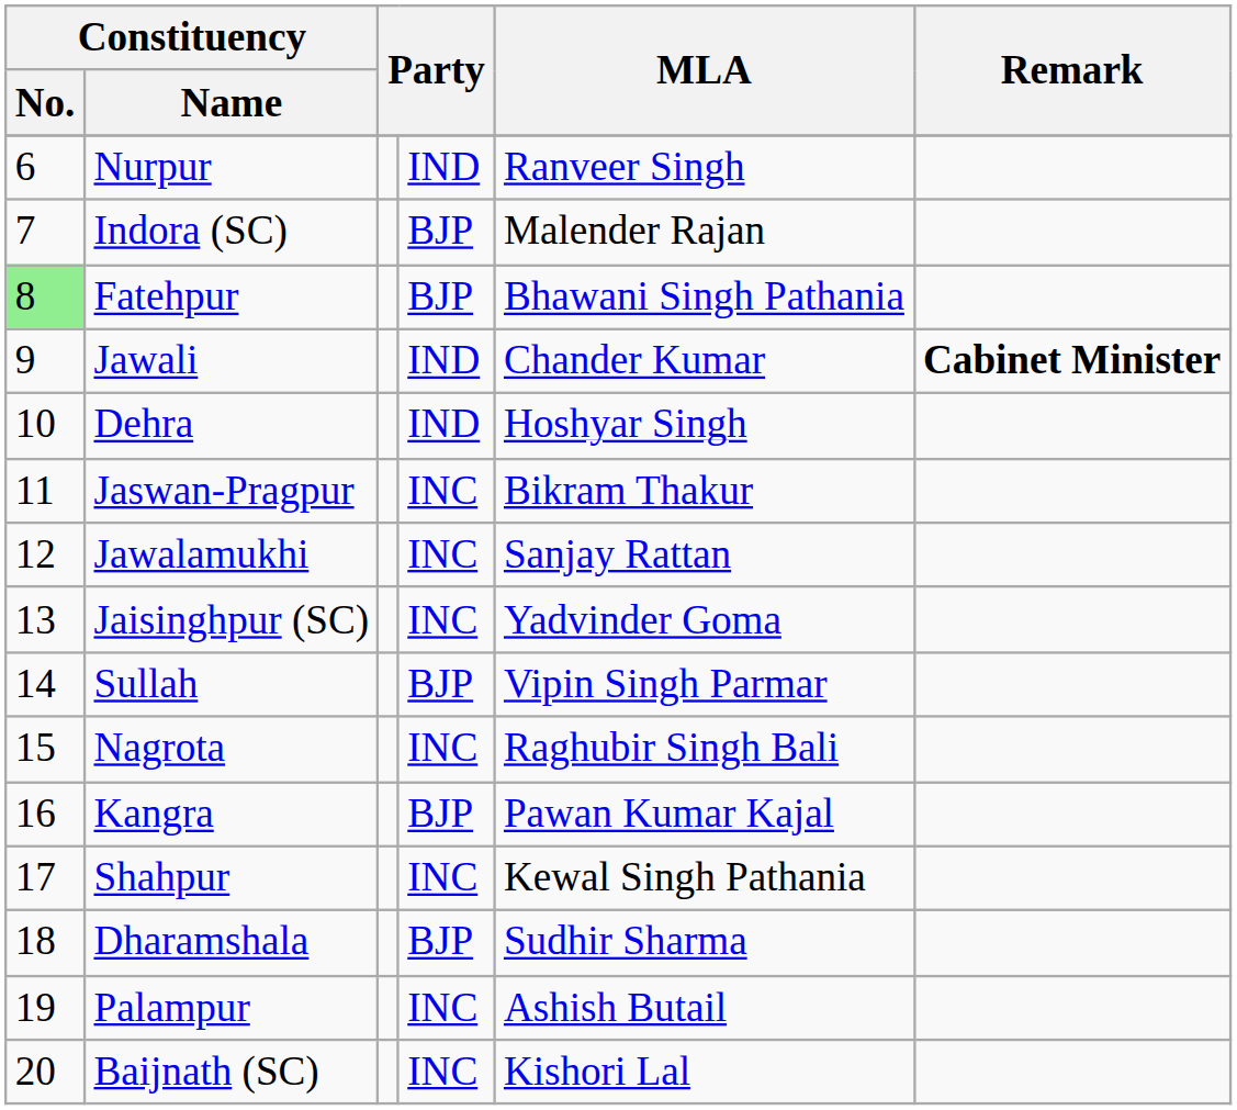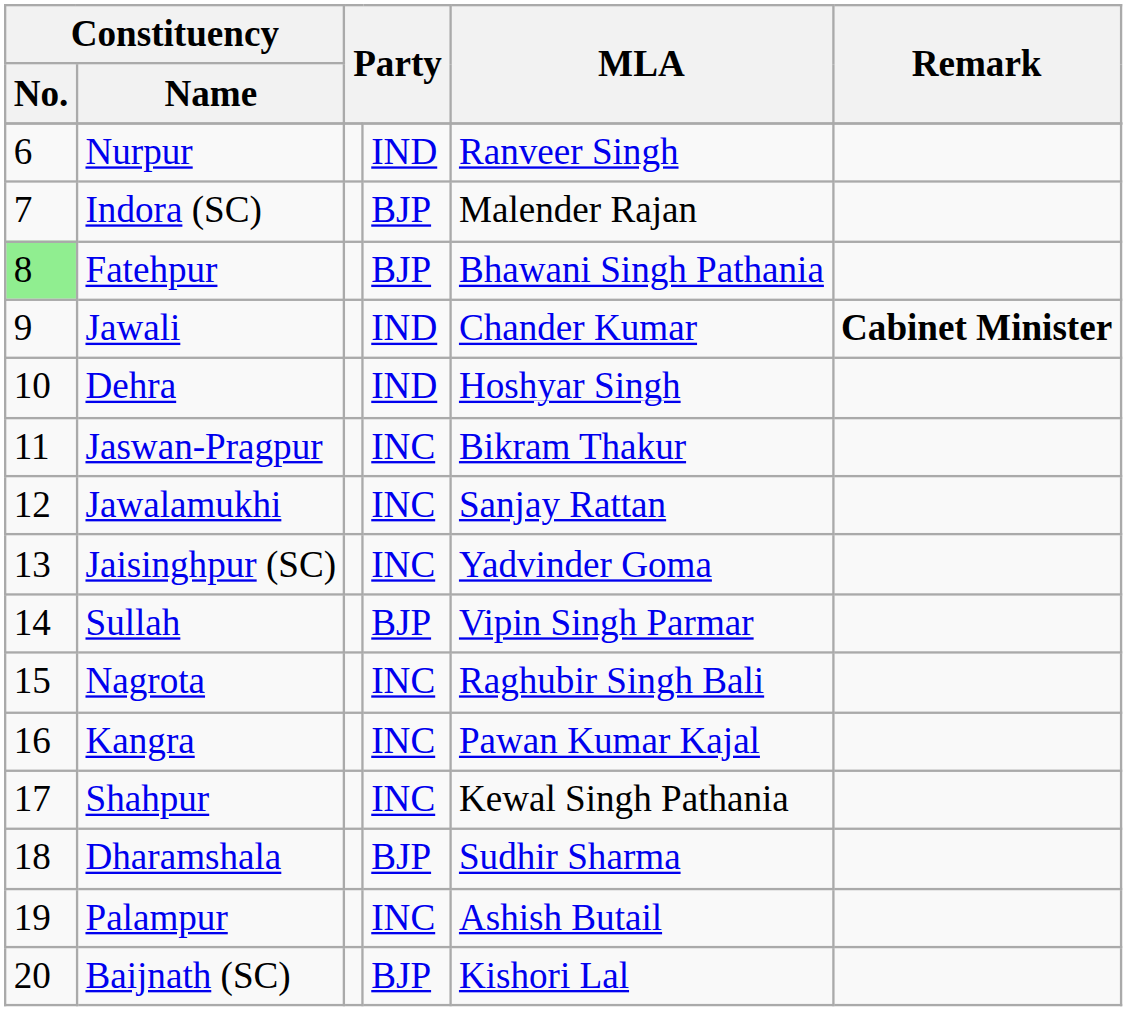Kangra | column 4: BJP -> INC
Baijnath (SC) | column 4: INC -> BJP
